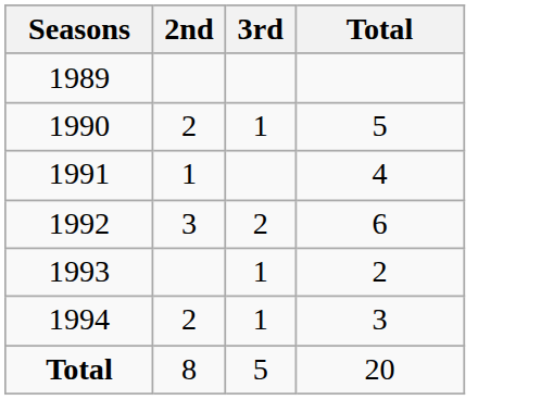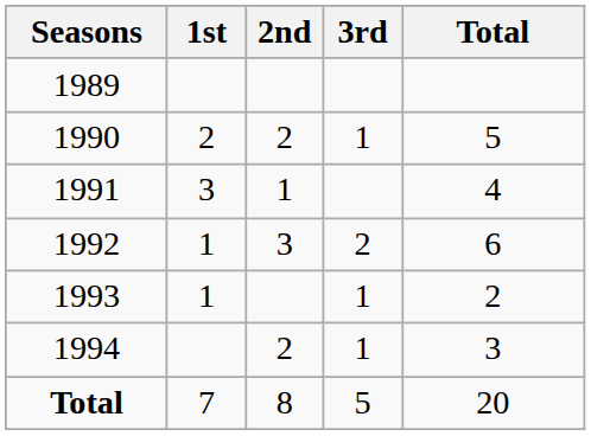+ column: 1st | 2 | 3 | 1 | 1 | 7
